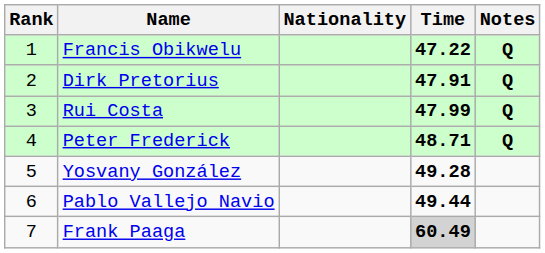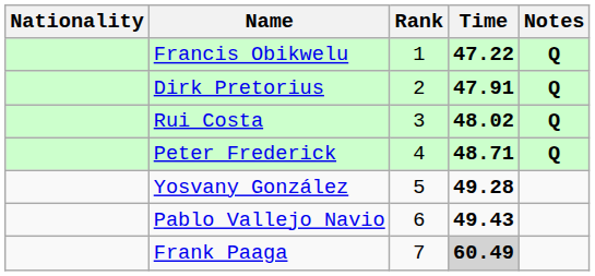columns swapped: Rank <-> Nationality
Rui Costa | Time: 47.99 -> 48.02
Pablo Vallejo Navio | Time: 49.44 -> 49.43
